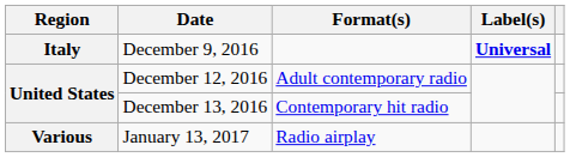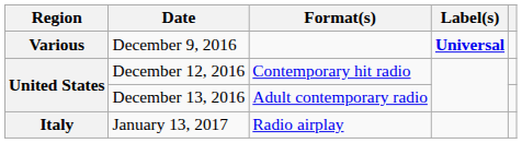December 9, 2016 | Region: Italy -> Various
December 12, 2016 | Format(s): Adult contemporary radio -> Contemporary hit radio
December 13, 2016 | Format(s): Contemporary hit radio -> Adult contemporary radio
January 13, 2017 | Region: Various -> Italy
